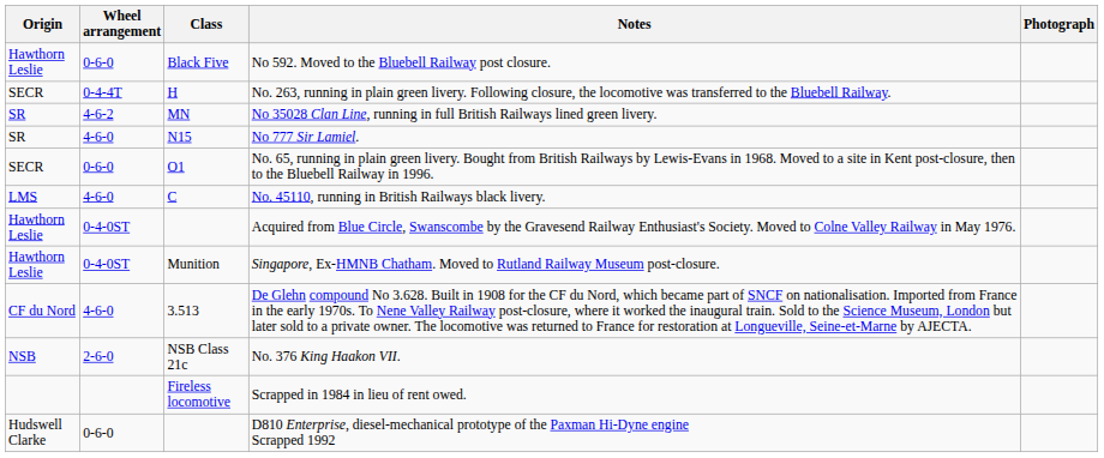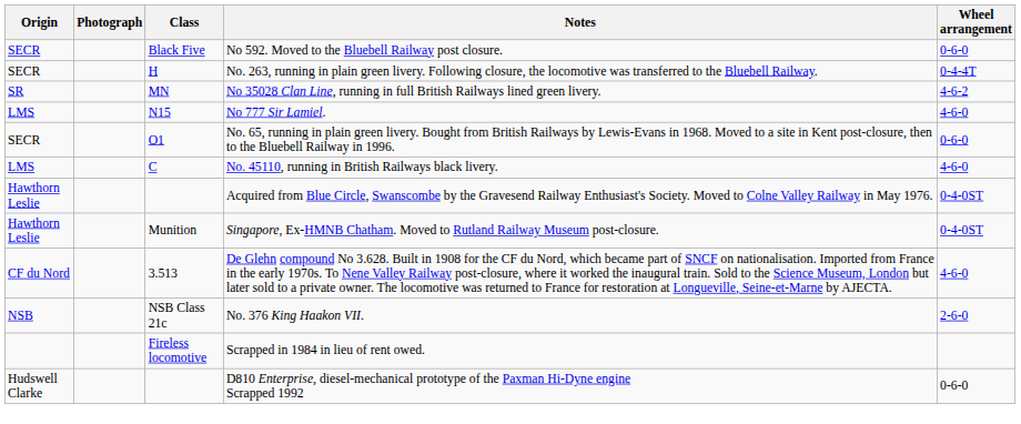columns swapped: Wheel arrangement <-> Photograph
No 592. Moved to the Bluebell Railway post closure. | Origin: Hawthorn Leslie -> SECR
No 777 Sir Lamiel. | Origin: SR -> LMS
